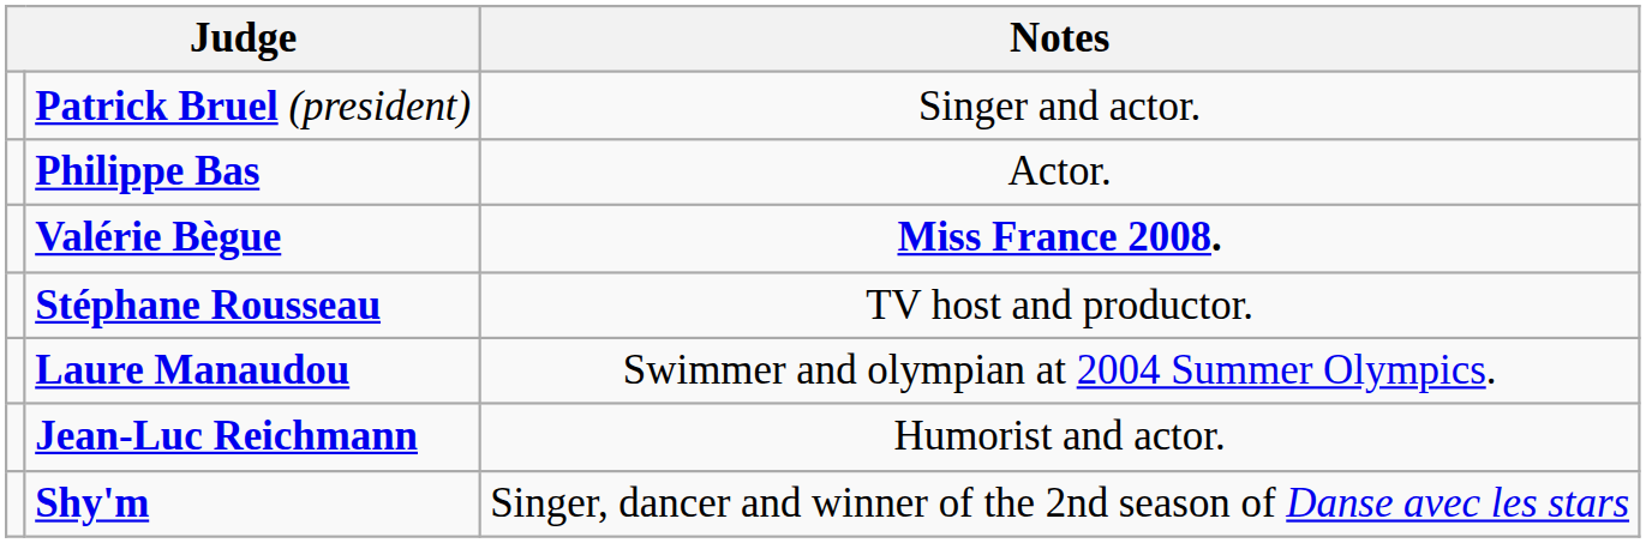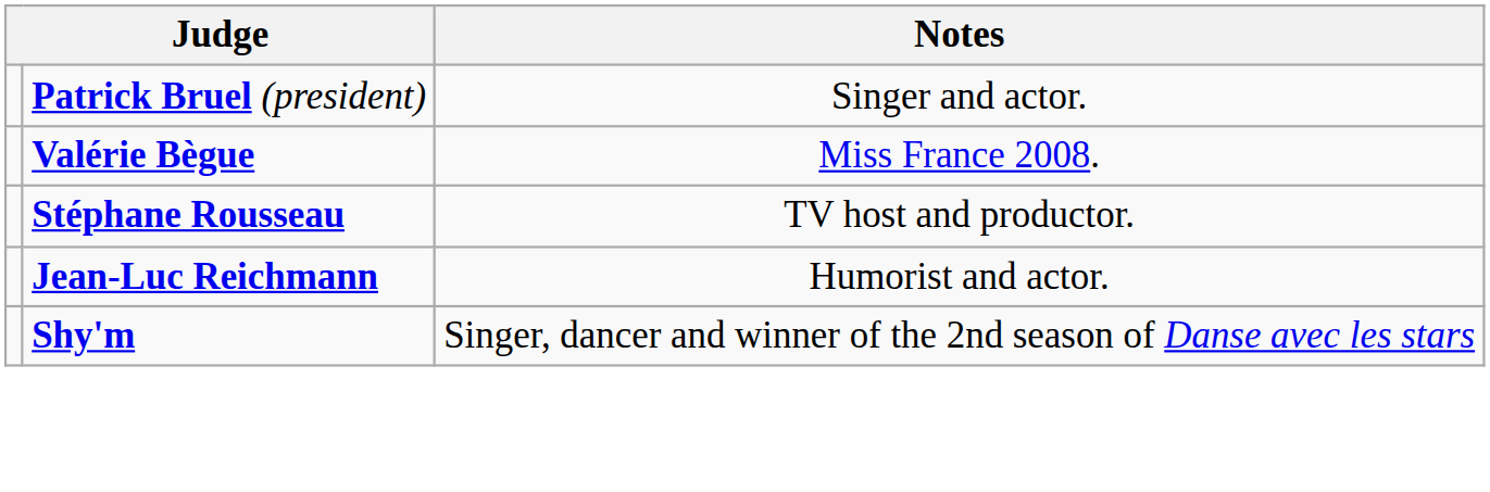- row: Philippe Bas | Actor.
Valérie Bègue | Notes: bold -> normal
- row: Laure Manaudou | Swimmer and olympian at 2004 Summer Olympics.
